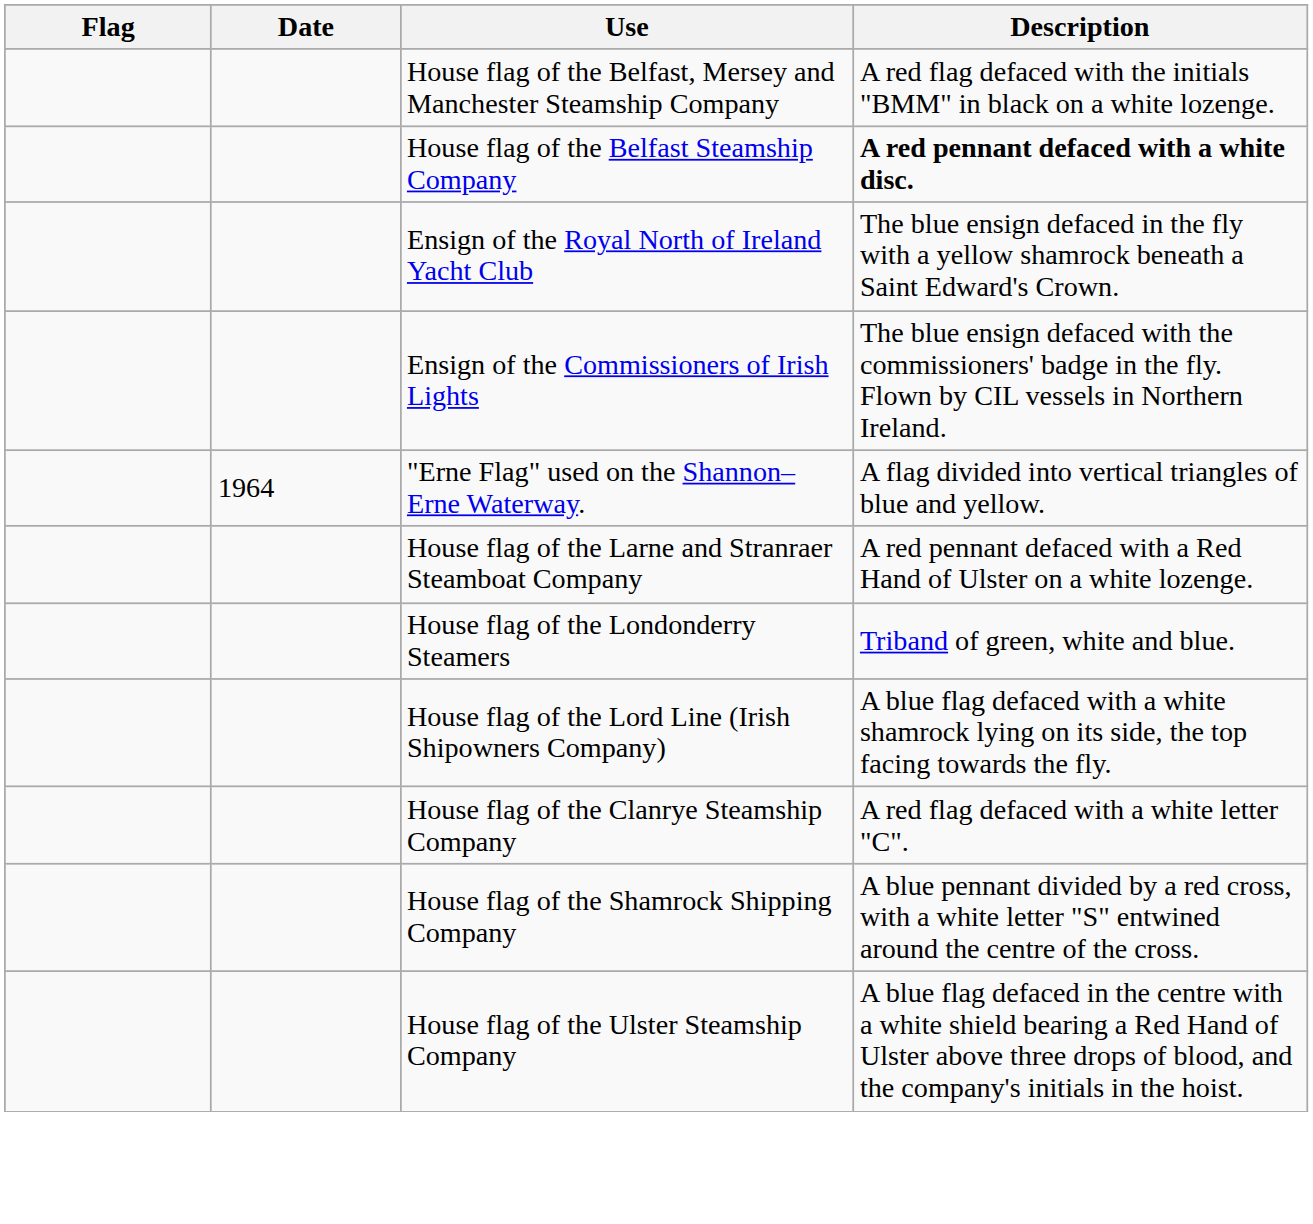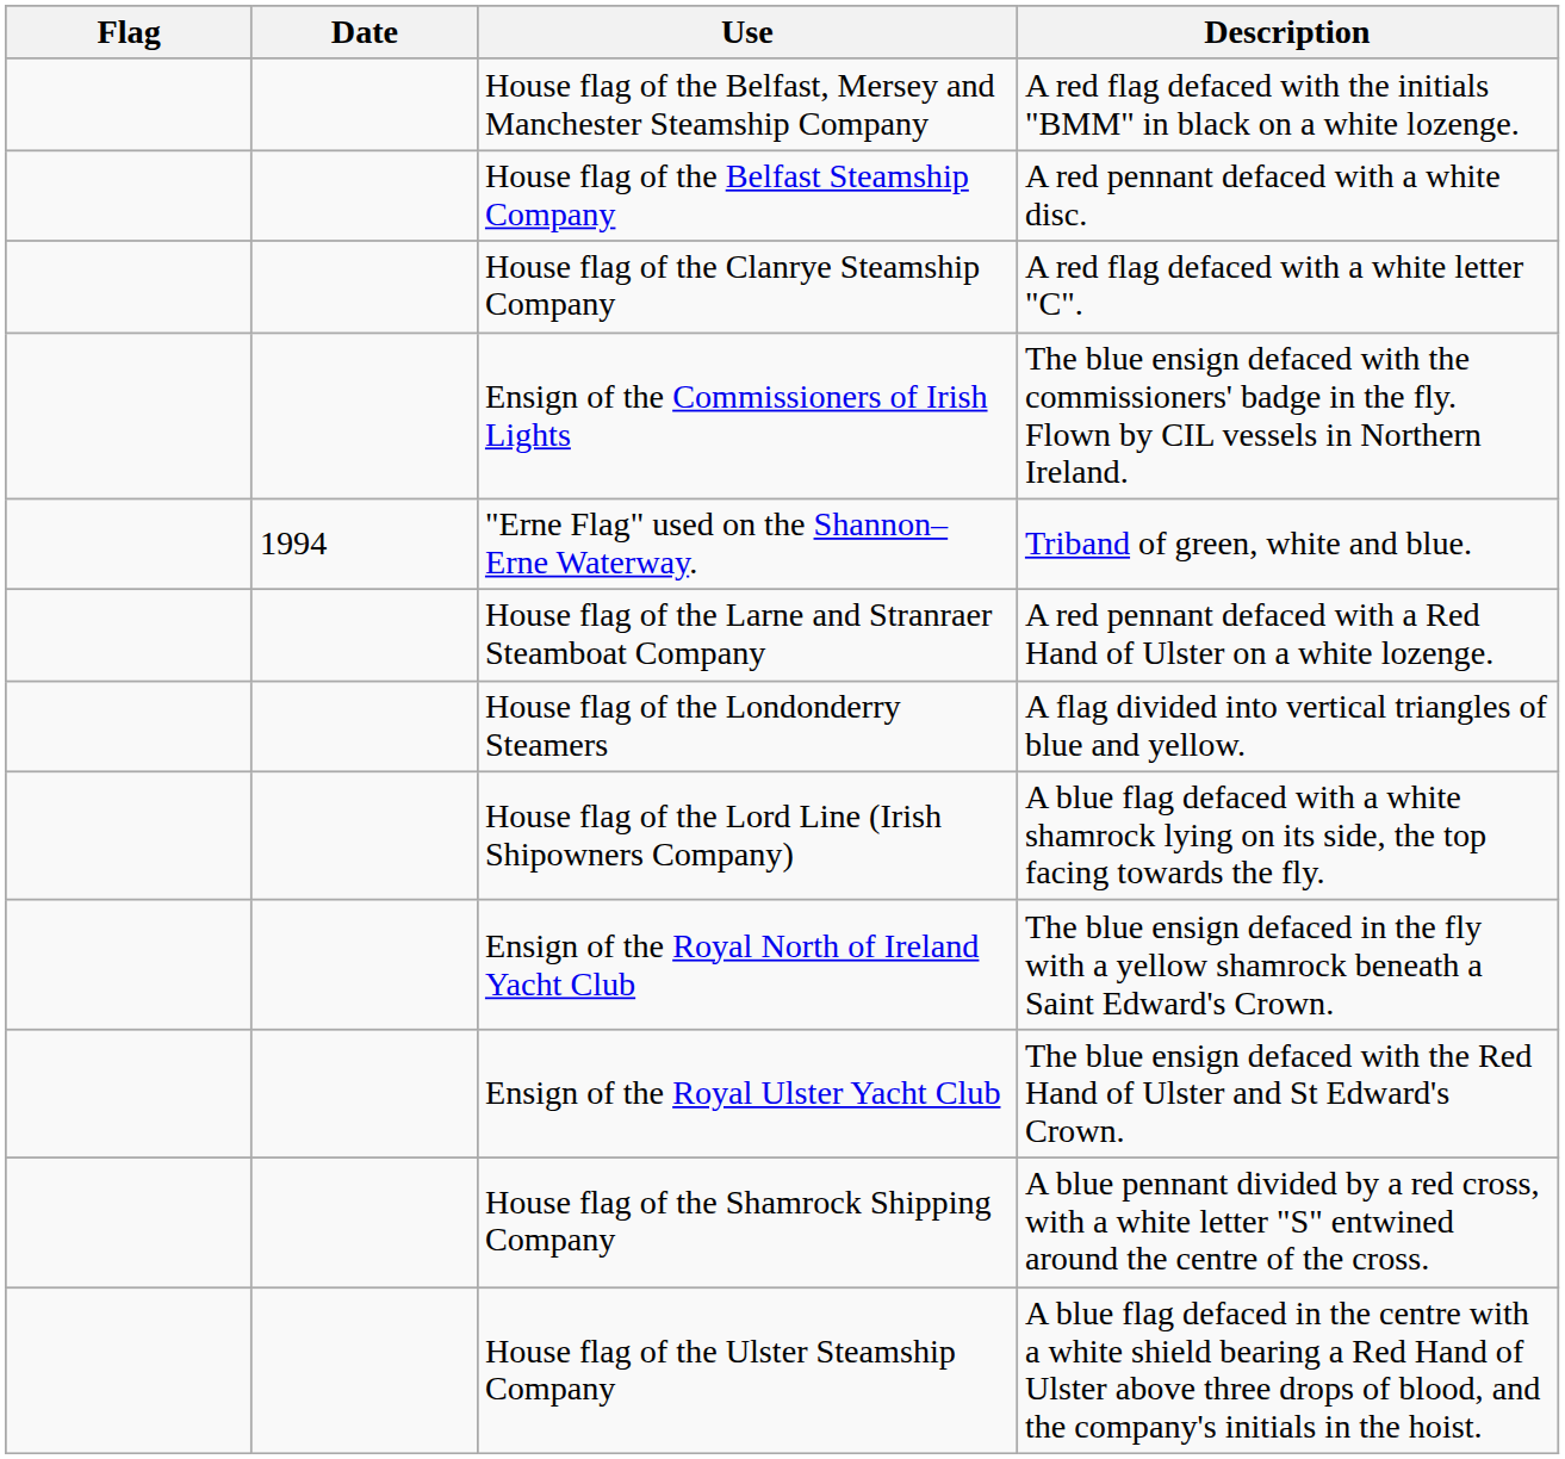House flag of the Belfast Steamship Company | Description: bold -> normal
rows swapped: House flag of the Clanrye Steamship Company <-> Ensign of the Royal North of Ireland Yacht Club
"Erne Flag" used on the Shannon–Erne Waterway. | Date: 1964 -> 1994
"Erne Flag" used on the Shannon–Erne Waterway. | Description: A flag divided into vertical triangles of blue and yellow. -> Triband of green, white and blue.
House flag of the Londonderry Steamers | Description: Triband of green, white and blue. -> A flag divided into vertical triangles of blue and yellow.
+ row: Ensign of the Royal Ulster Yacht Club | The blue ensign defaced with the Red Hand of Ulster and St Edward's Crown.
